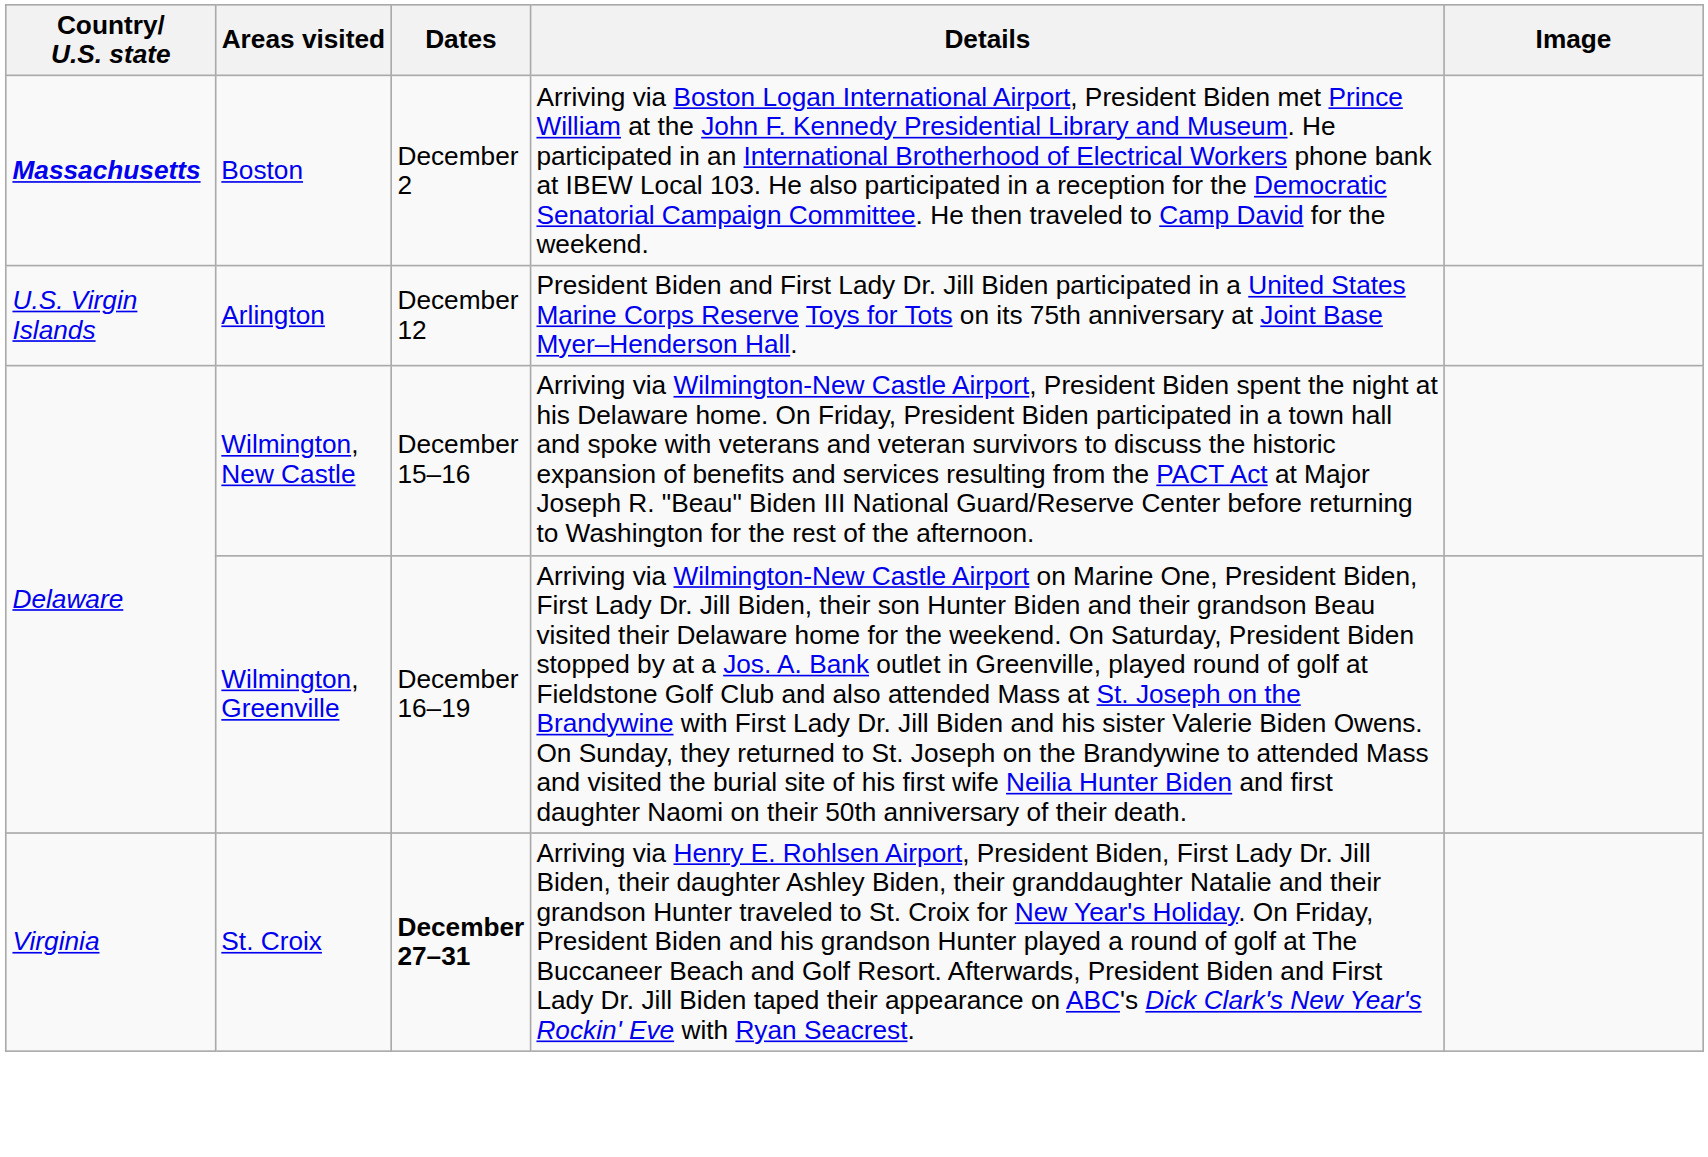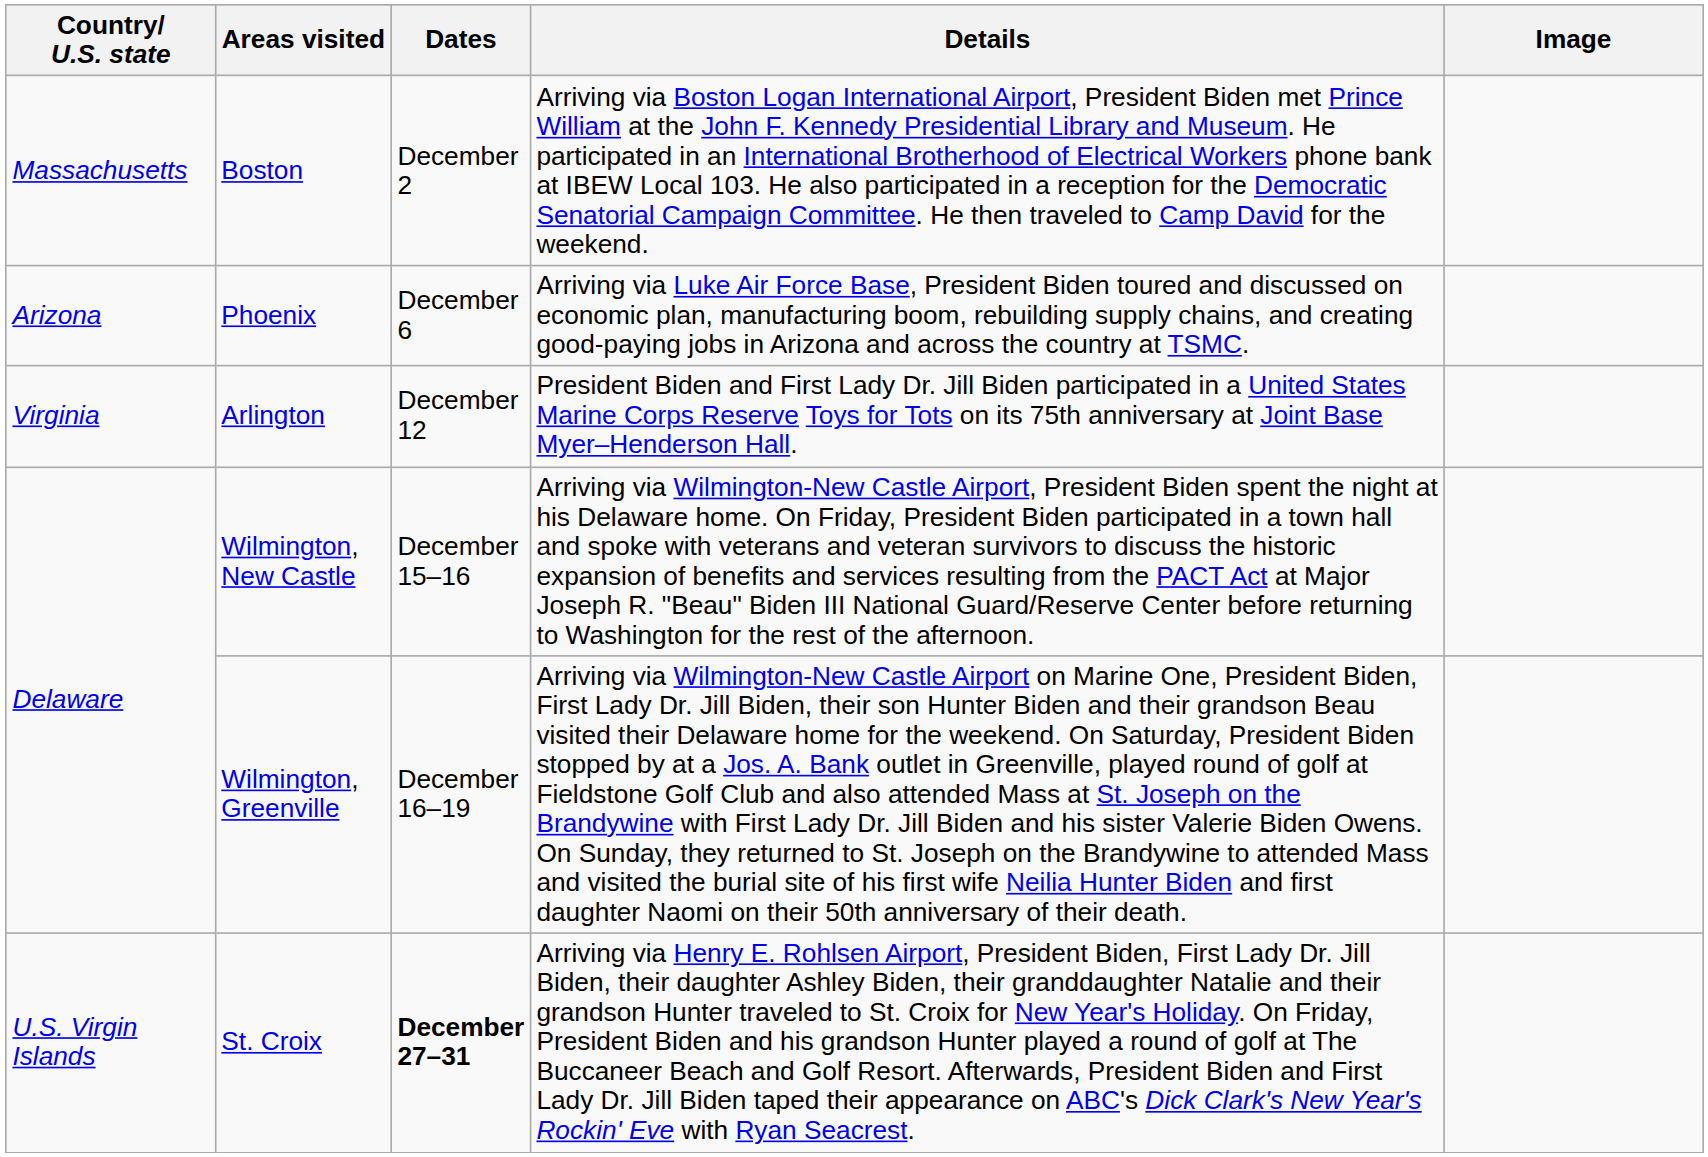Boston | Country/ U.S. state: bold -> normal
+ row: Arizona | Phoenix | December 6 | Arriving via Luke Air Force Base, President Biden toured and discussed on economic plan, manufacturing boom, rebuilding supply chains, and creating good-paying jobs in Arizona and across the country at TSMC.
Arlington | Country/ U.S. state: U.S. Virgin Islands -> Virginia
St. Croix | Country/ U.S. state: Virginia -> U.S. Virgin Islands
